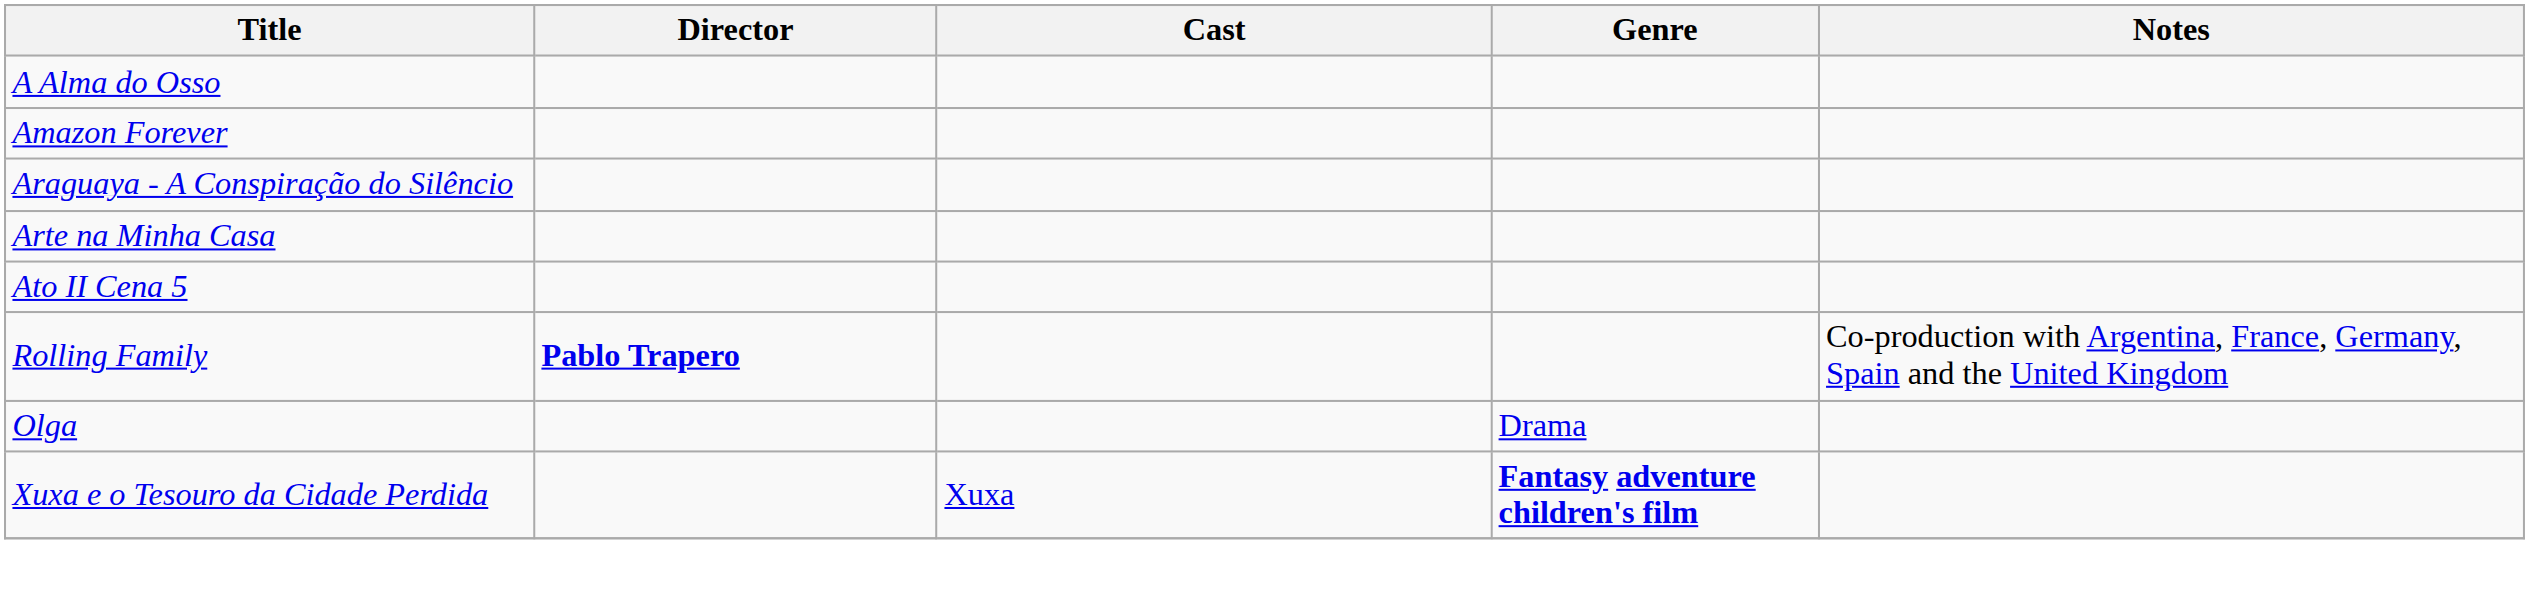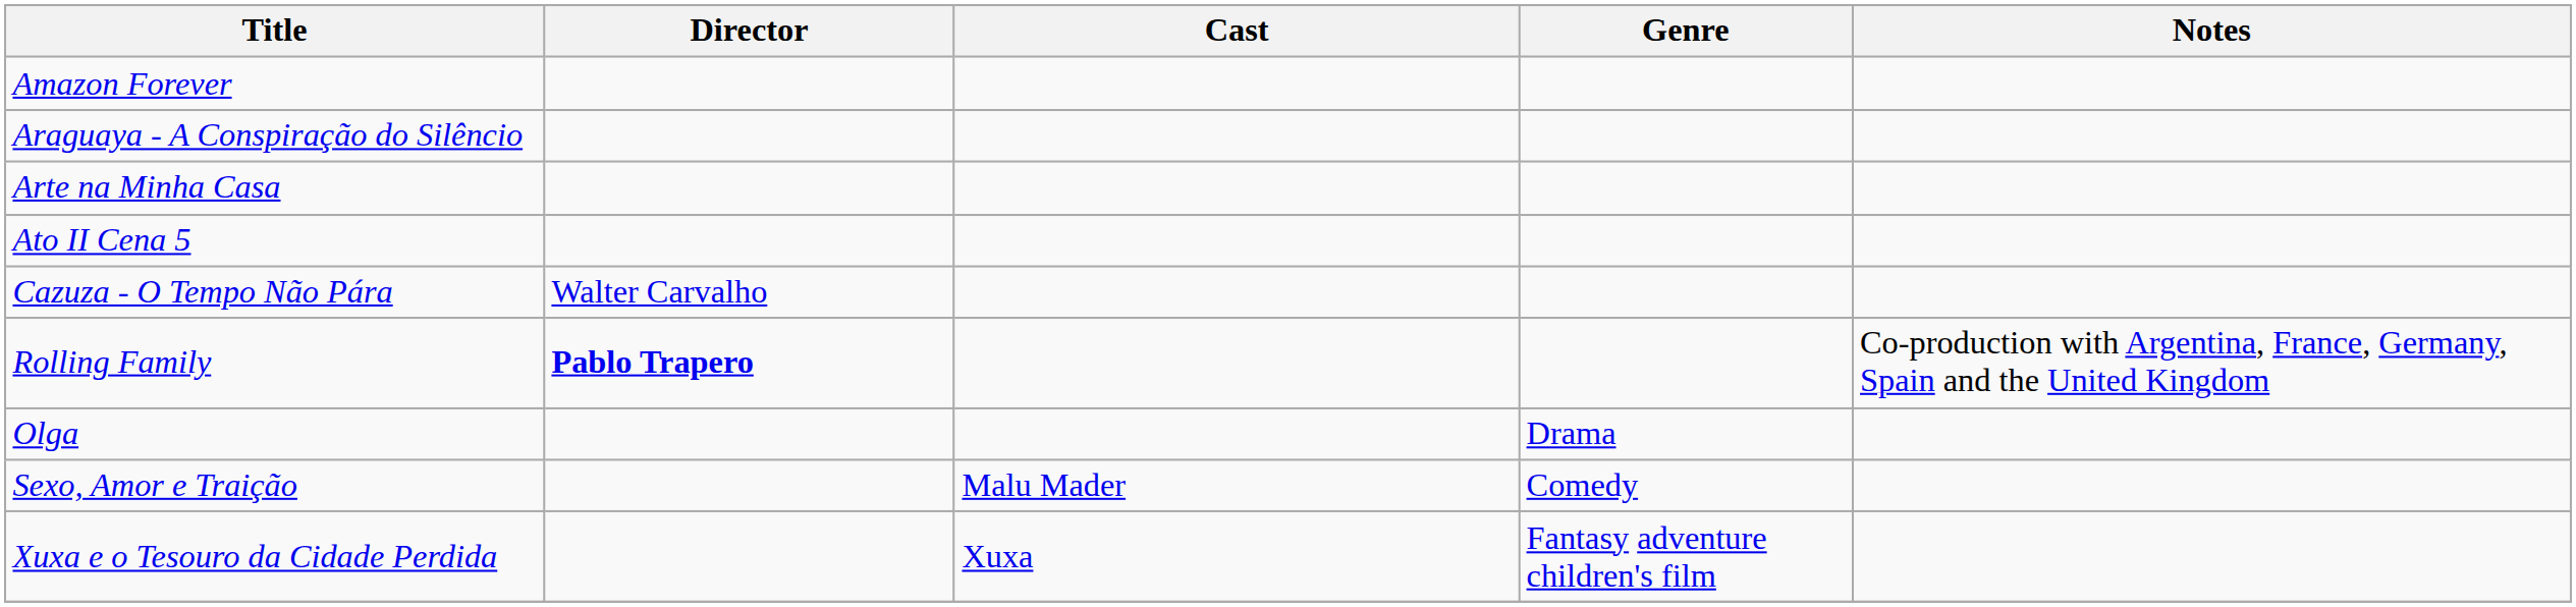- row: A Alma do Osso
+ row: Cazuza - O Tempo Não Pára | Walter Carvalho
+ row: Sexo, Amor e Traição | Malu Mader | Comedy
Xuxa e o Tesouro da Cidade Perdida | Genre: bold -> normal
